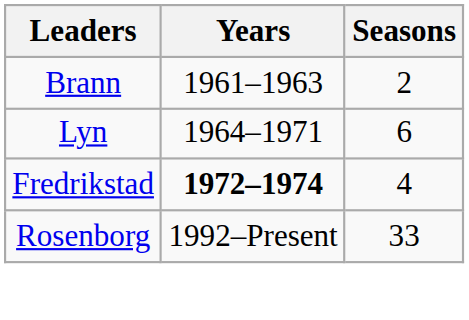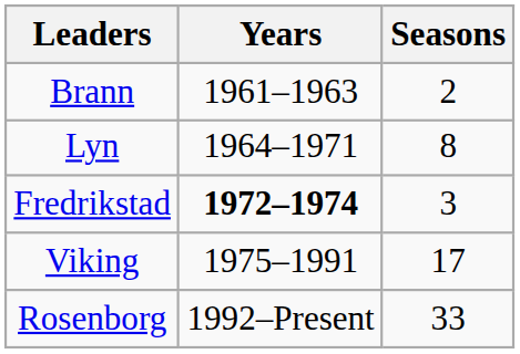Lyn | Seasons: 6 -> 8
Fredrikstad | Seasons: 4 -> 3
+ row: Viking | 1975–1991 | 17
